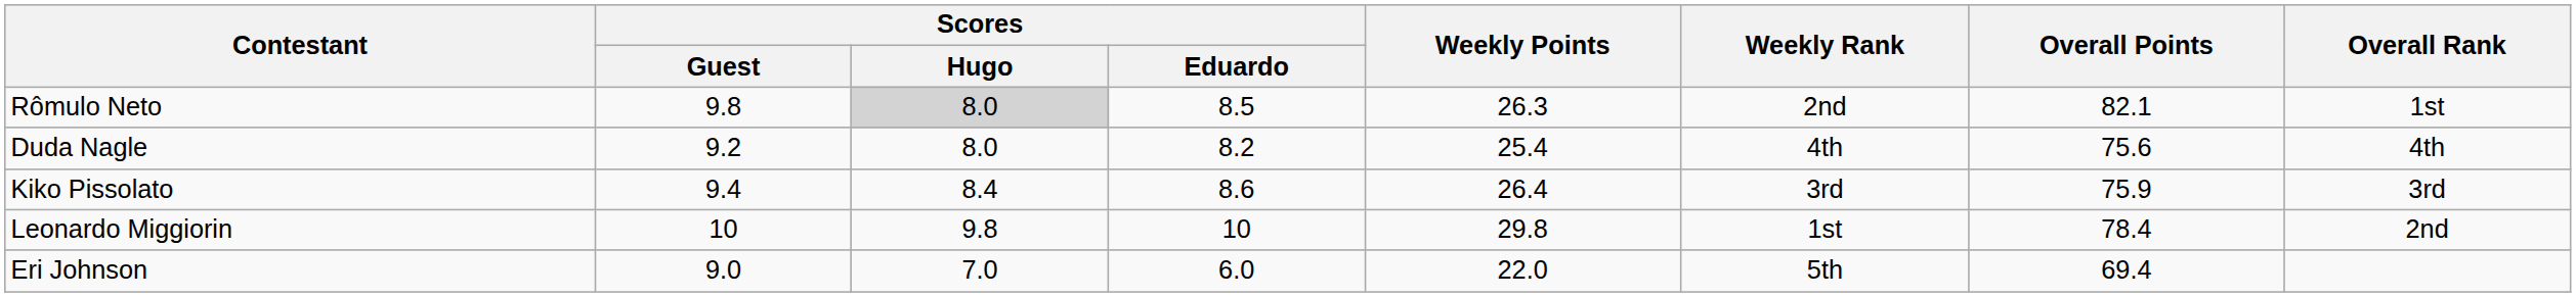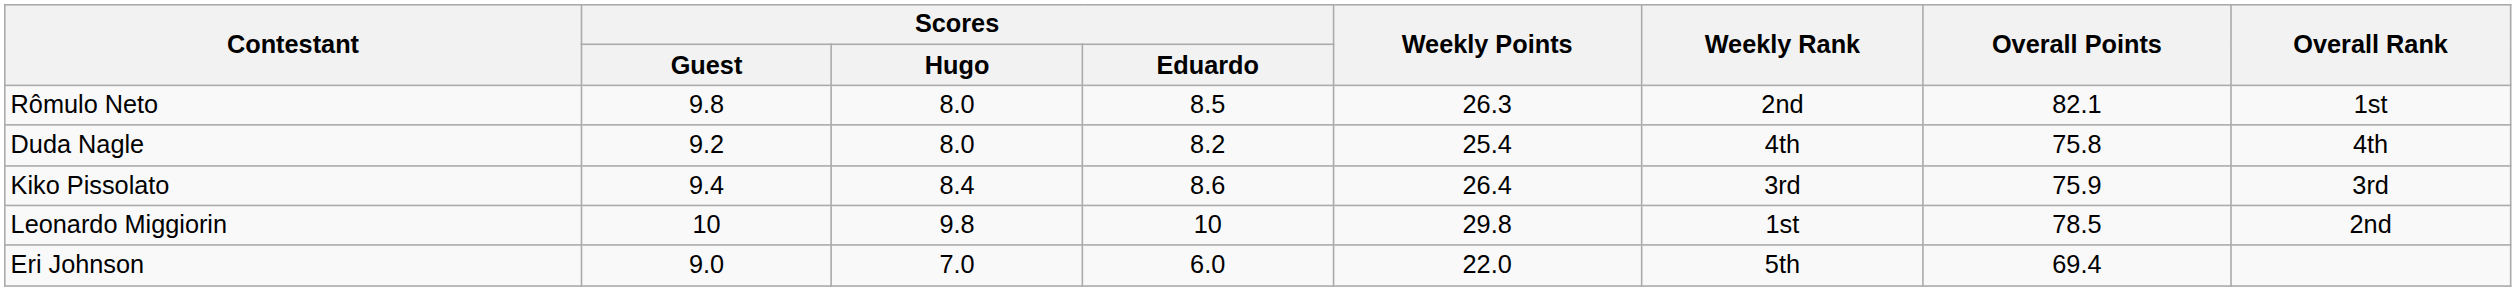Rômulo Neto | Scores / Hugo: lightgrey background -> no background
Duda Nagle | Overall Points: 75.6 -> 75.8
Leonardo Miggiorin | Overall Points: 78.4 -> 78.5
